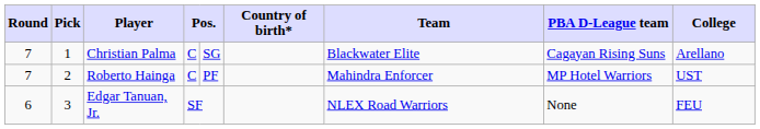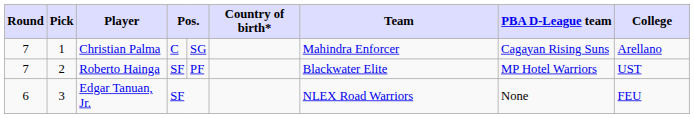Christian Palma | Team: Blackwater Elite -> Mahindra Enforcer
Roberto Hainga | column 4: C -> SF
Roberto Hainga | Team: Mahindra Enforcer -> Blackwater Elite
